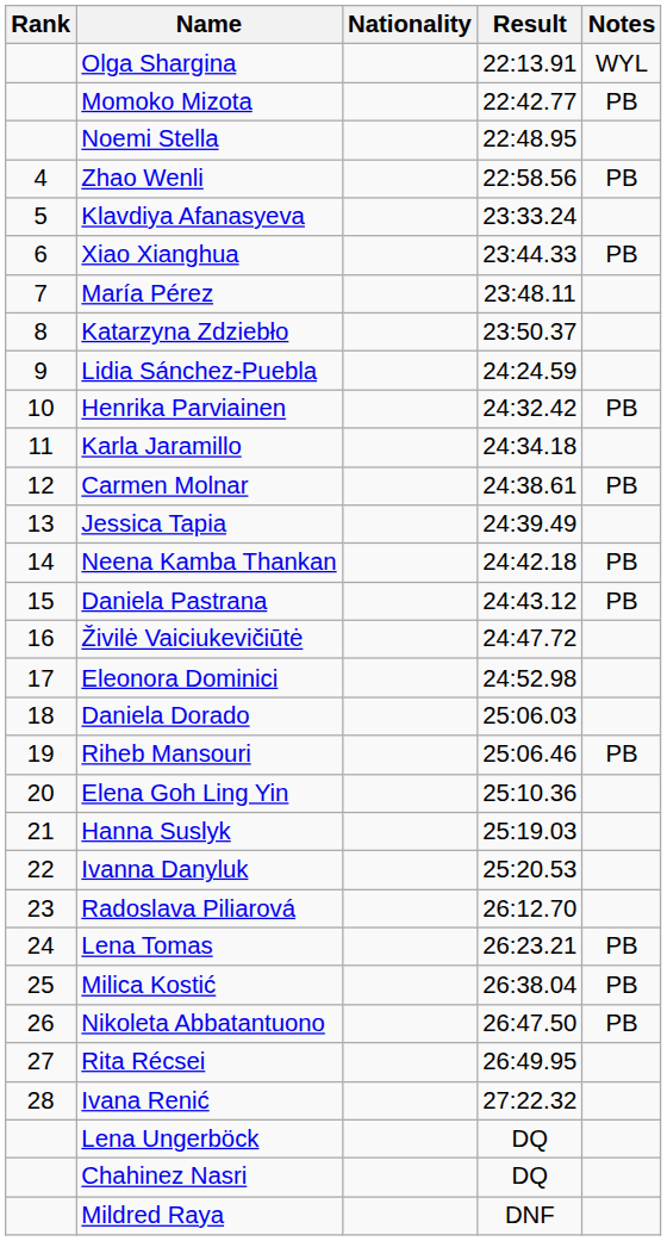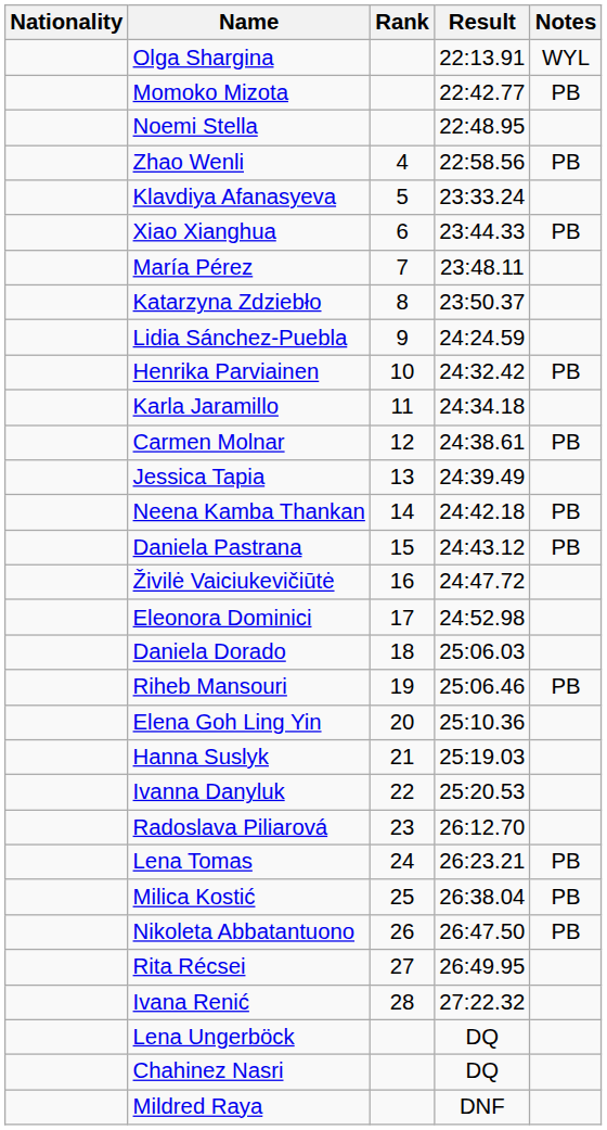columns swapped: Rank <-> Nationality
